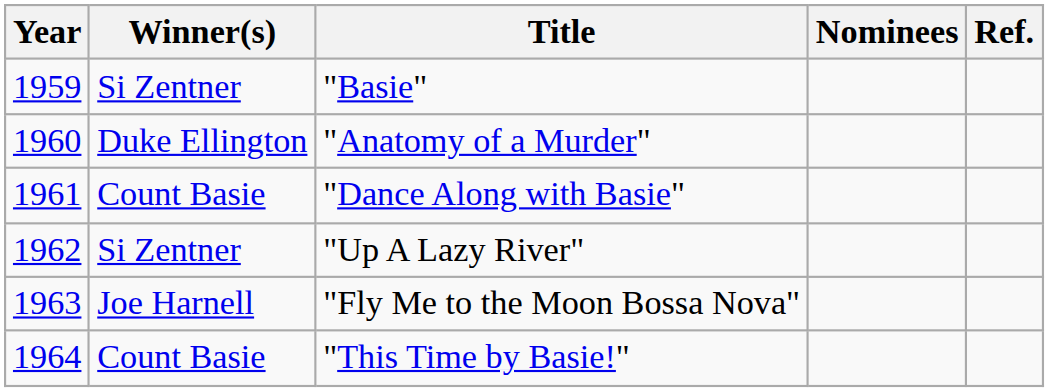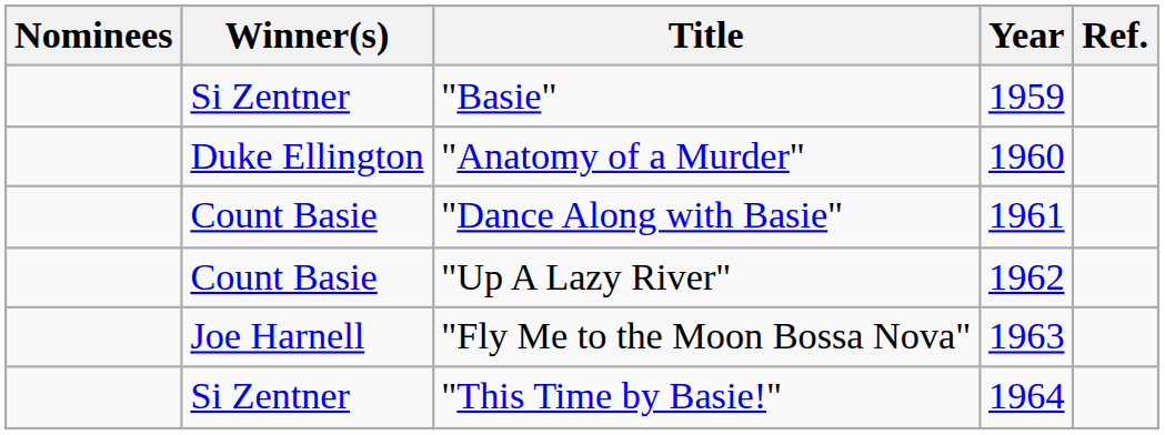columns swapped: Year <-> Nominees
"Up A Lazy River" | Winner(s): Si Zentner -> Count Basie
"This Time by Basie!" | Winner(s): Count Basie -> Si Zentner
